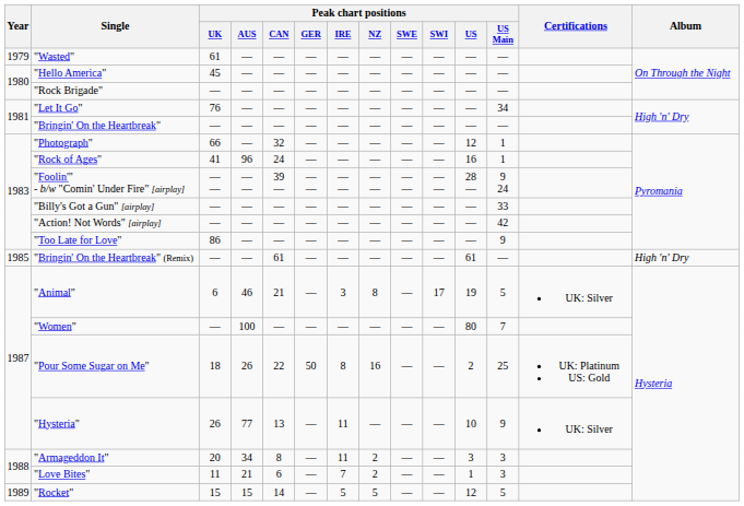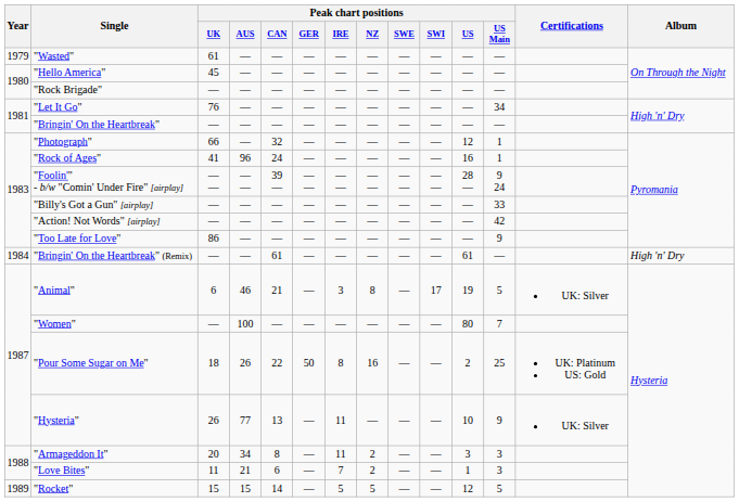"Bringin' On the Heartbreak" (Remix) | Year: 1985 -> 1984
